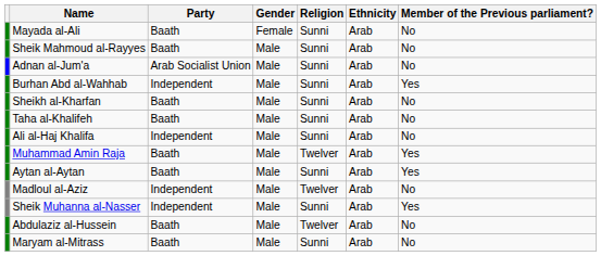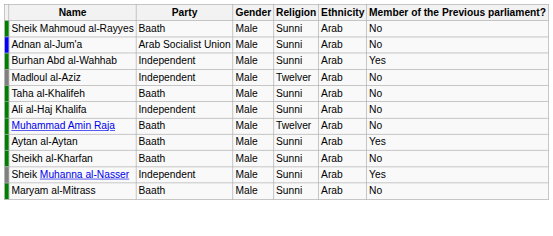- row: Mayada al-Ali | Baath | Female | Sunni | Arab | No
rows swapped: Madloul al-Aziz <-> Sheikh al-Kharfan
Muhammad Amin Raja | Member of the Previous parliament?: Yes -> No
- row: Abdulaziz al-Hussein | Baath | Male | Twelver | Arab | No
